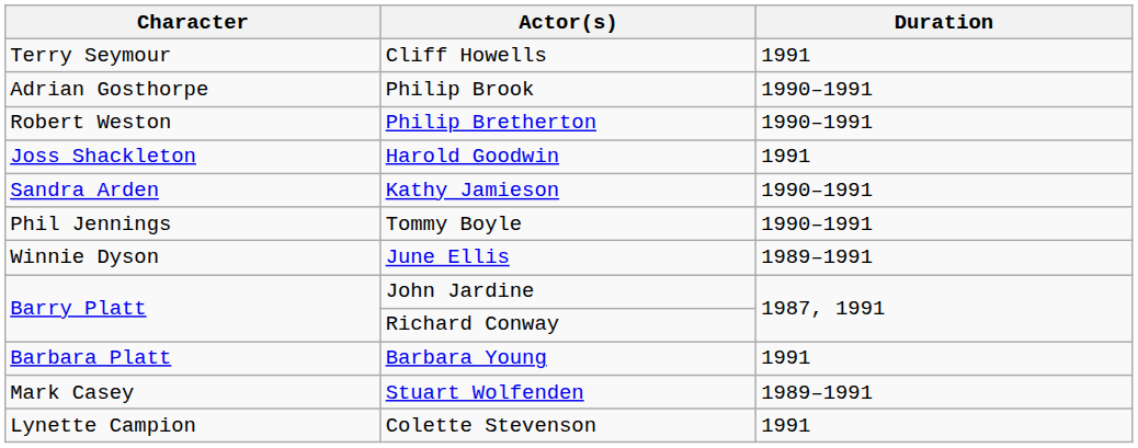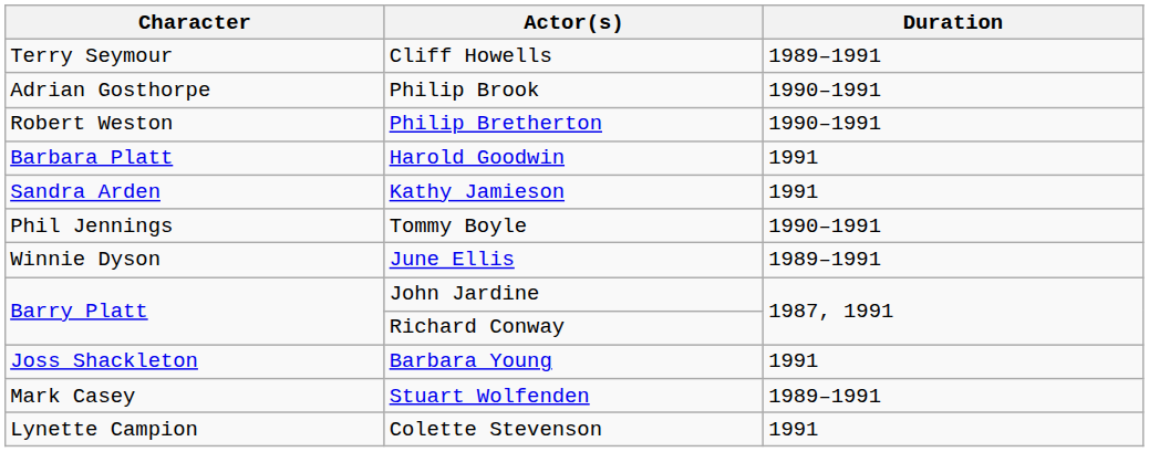Cliff Howells | Duration: 1991 -> 1989–1991
Harold Goodwin | Character: Joss Shackleton -> Barbara Platt
Kathy Jamieson | Duration: 1990–1991 -> 1991
Barbara Young | Character: Barbara Platt -> Joss Shackleton
